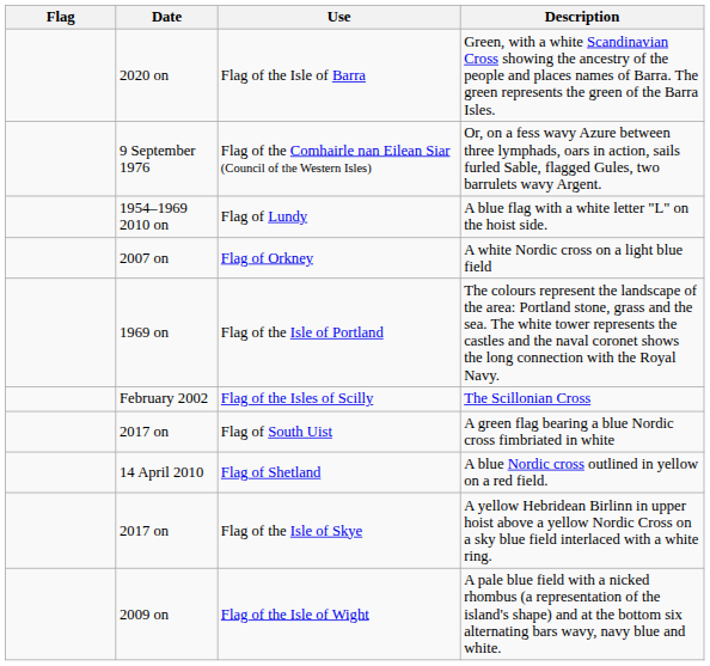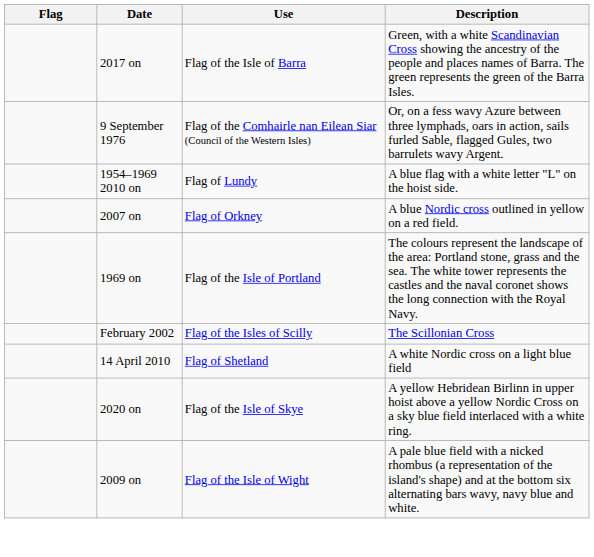Flag of the Isle of Barra | Date: 2020 on -> 2017 on
Flag of Orkney | Description: A white Nordic cross on a light blue field -> A blue Nordic cross outlined in yellow on a red field.
- row: 2017 on | Flag of South Uist | A green flag bearing a blue Nordic cross fimbriated in white
Flag of Shetland | Description: A blue Nordic cross outlined in yellow on a red field. -> A white Nordic cross on a light blue field
Flag of the Isle of Skye | Date: 2017 on -> 2020 on
